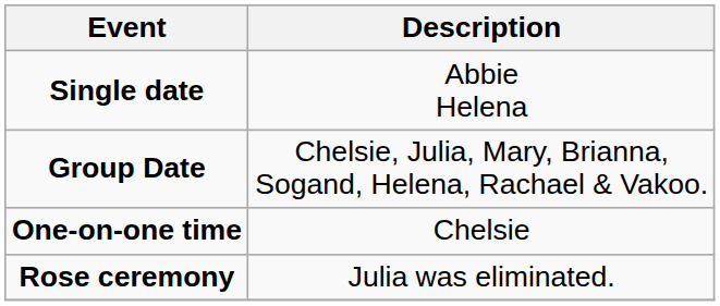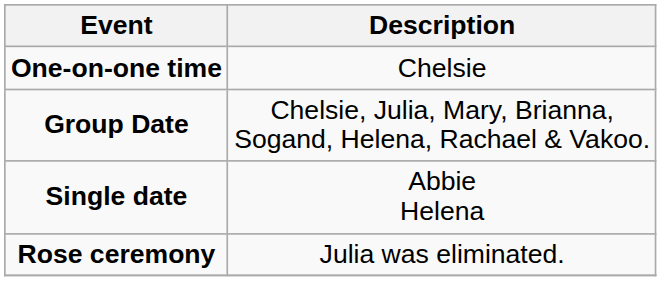rows swapped: Single date <-> One-on-one time
